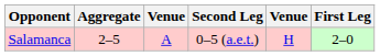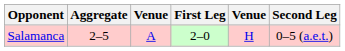columns swapped: First Leg <-> Second Leg
